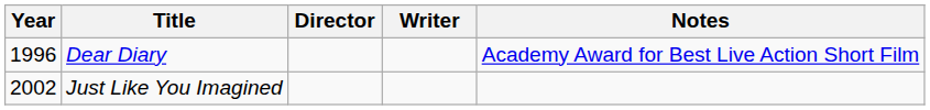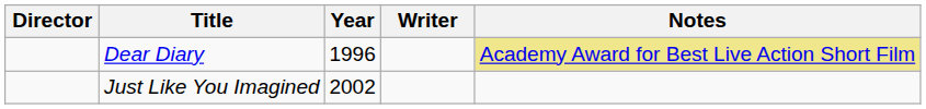columns swapped: Year <-> Director
Dear Diary | Notes: no background -> khaki background
